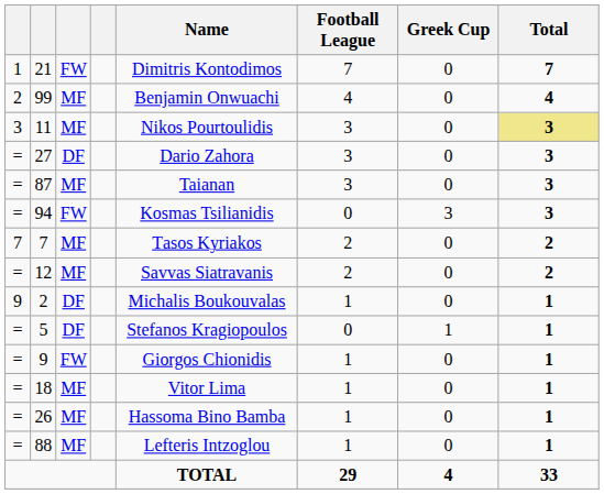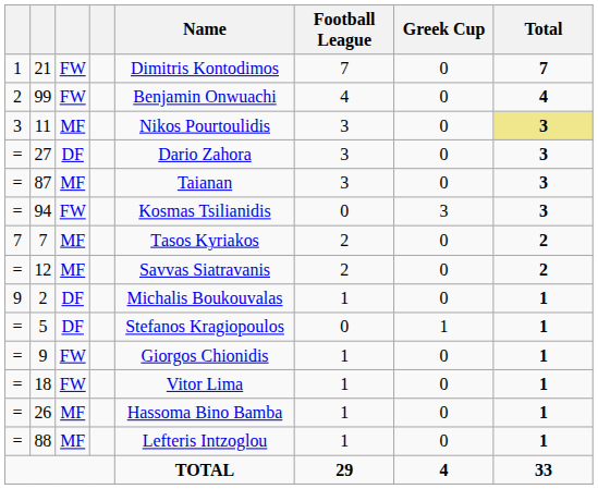99 | column 3: MF -> FW
18 | column 3: MF -> FW
